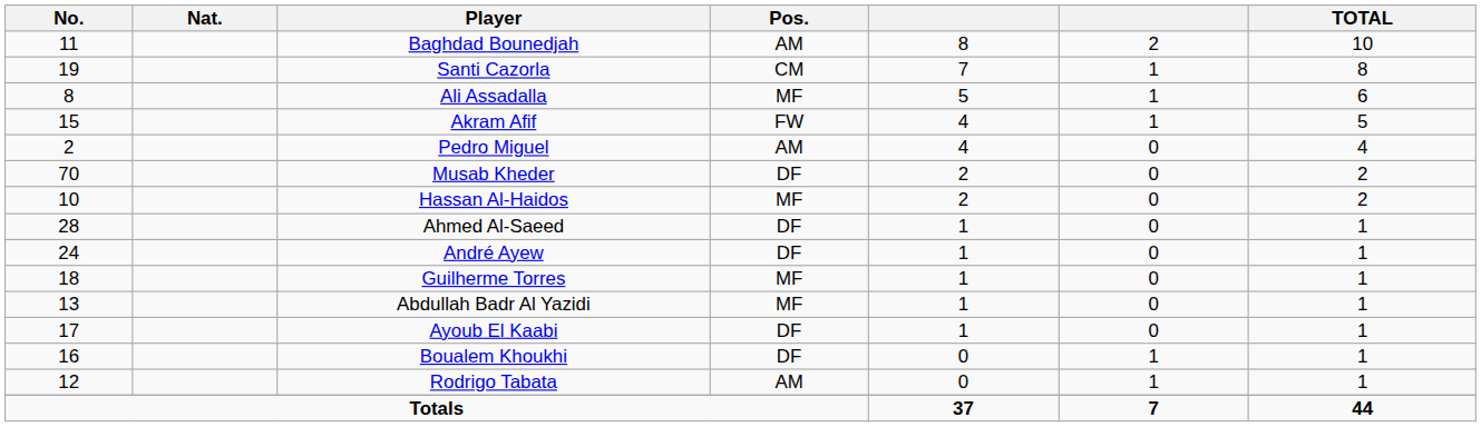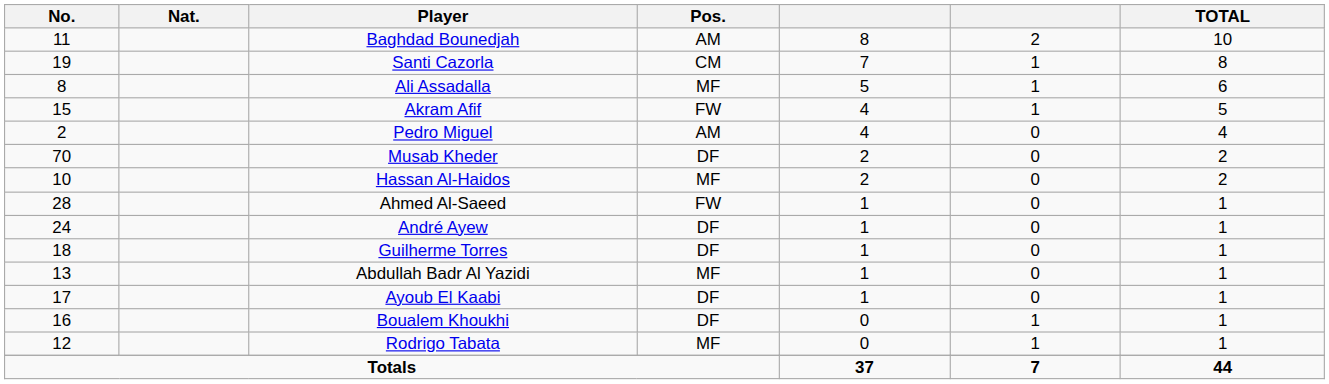Ahmed Al-Saeed | Pos.: DF -> FW
Guilherme Torres | Pos.: MF -> DF
Rodrigo Tabata | Pos.: AM -> MF
